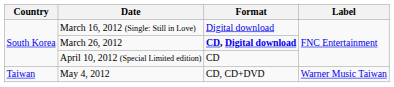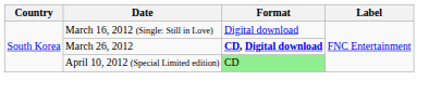April 10, 2012 (Special Limited edition) | Format: no background -> lightgreen background
- row: Taiwan | May 4, 2012 | CD, CD+DVD | Warner Music Taiwan
